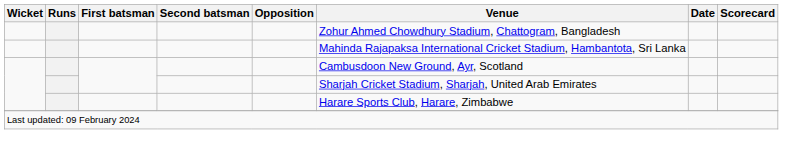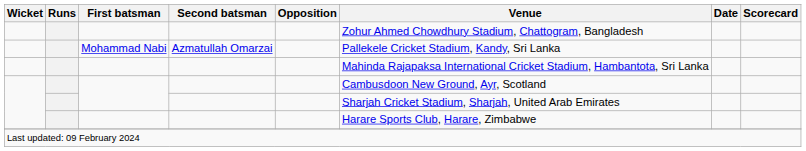+ row: Mohammad Nabi | Azmatullah Omarzai | Pallekele Cricket Stadium, Kandy, Sri Lanka
